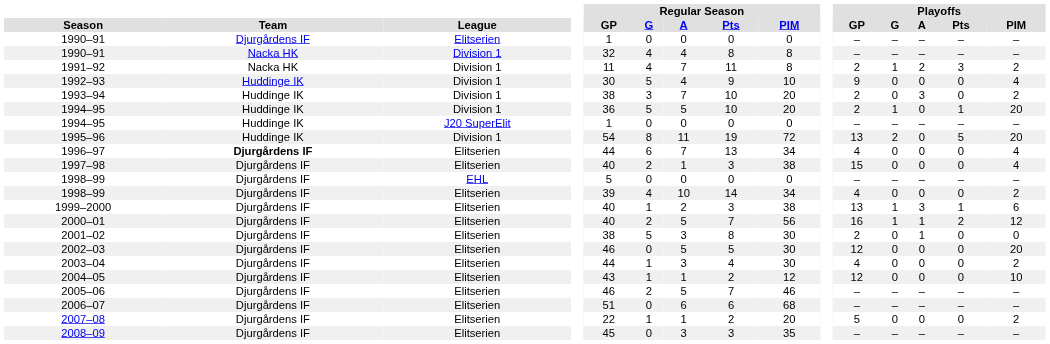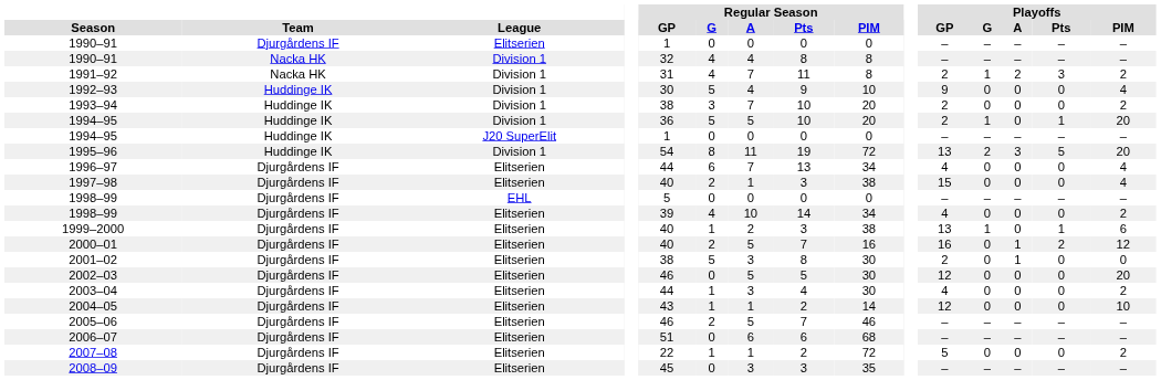1991–92 | Regular Season / GP: 11 -> 31
1993–94 | Playoffs / A: 3 -> 0
1995–96 | Playoffs / A: 0 -> 3
1996–97 | Team: bold -> normal
1999–2000 | Playoffs / A: 3 -> 0
2000–01 | Regular Season / PIM: 56 -> 16
2000–01 | Playoffs / G: 1 -> 0
2004–05 | Regular Season / PIM: 12 -> 14
2007–08 | Regular Season / PIM: 20 -> 72
